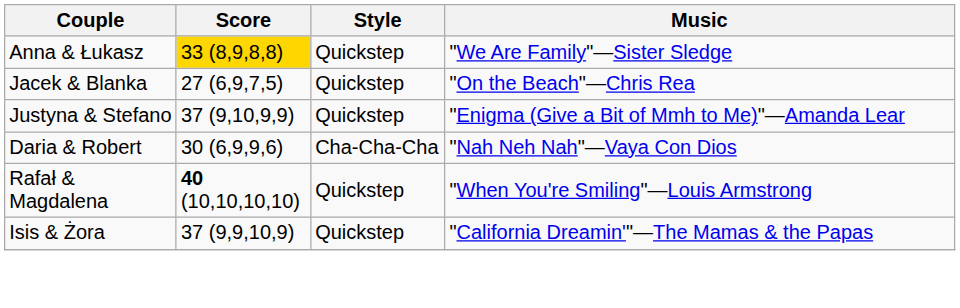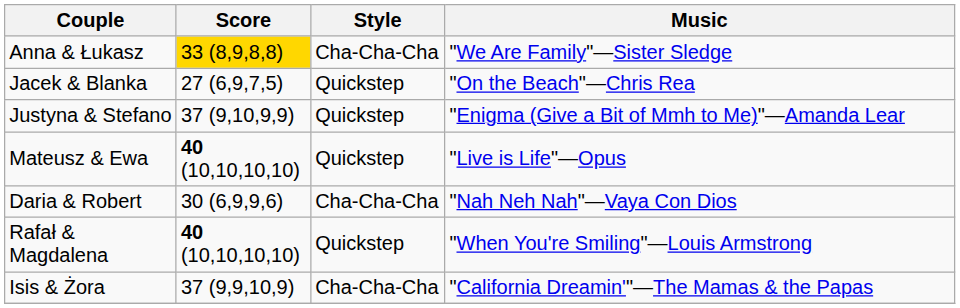Anna & Łukasz | Style: Quickstep -> Cha-Cha-Cha
+ row: Mateusz & Ewa | 40 (10,10,10,10) | Quickstep | "Live is Life"—Opus
Isis & Żora | Style: Quickstep -> Cha-Cha-Cha
